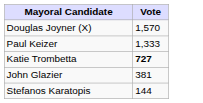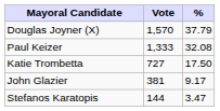+ column: % | 37.79 | 32.08 | 17.50 | 9.17 | 3.47
Katie Trombetta | Vote: bold -> normal
